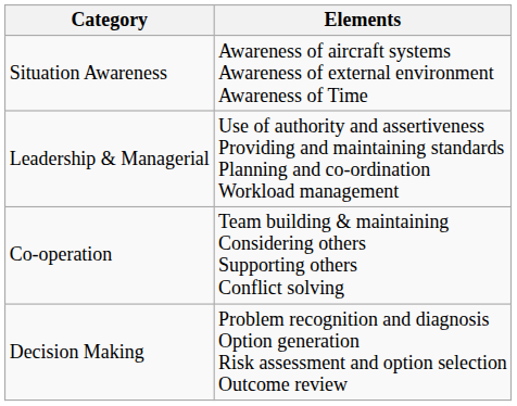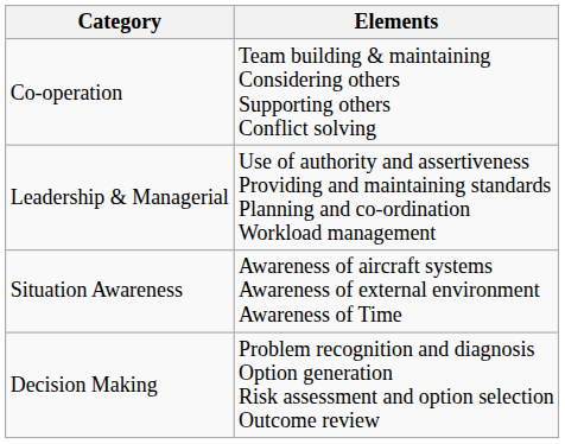rows swapped: Co-operation <-> Situation Awareness
